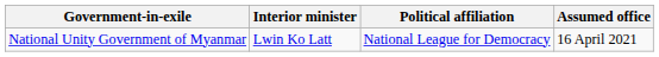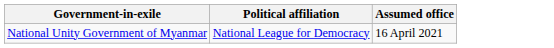- column: Interior minister | Lwin Ko Latt
